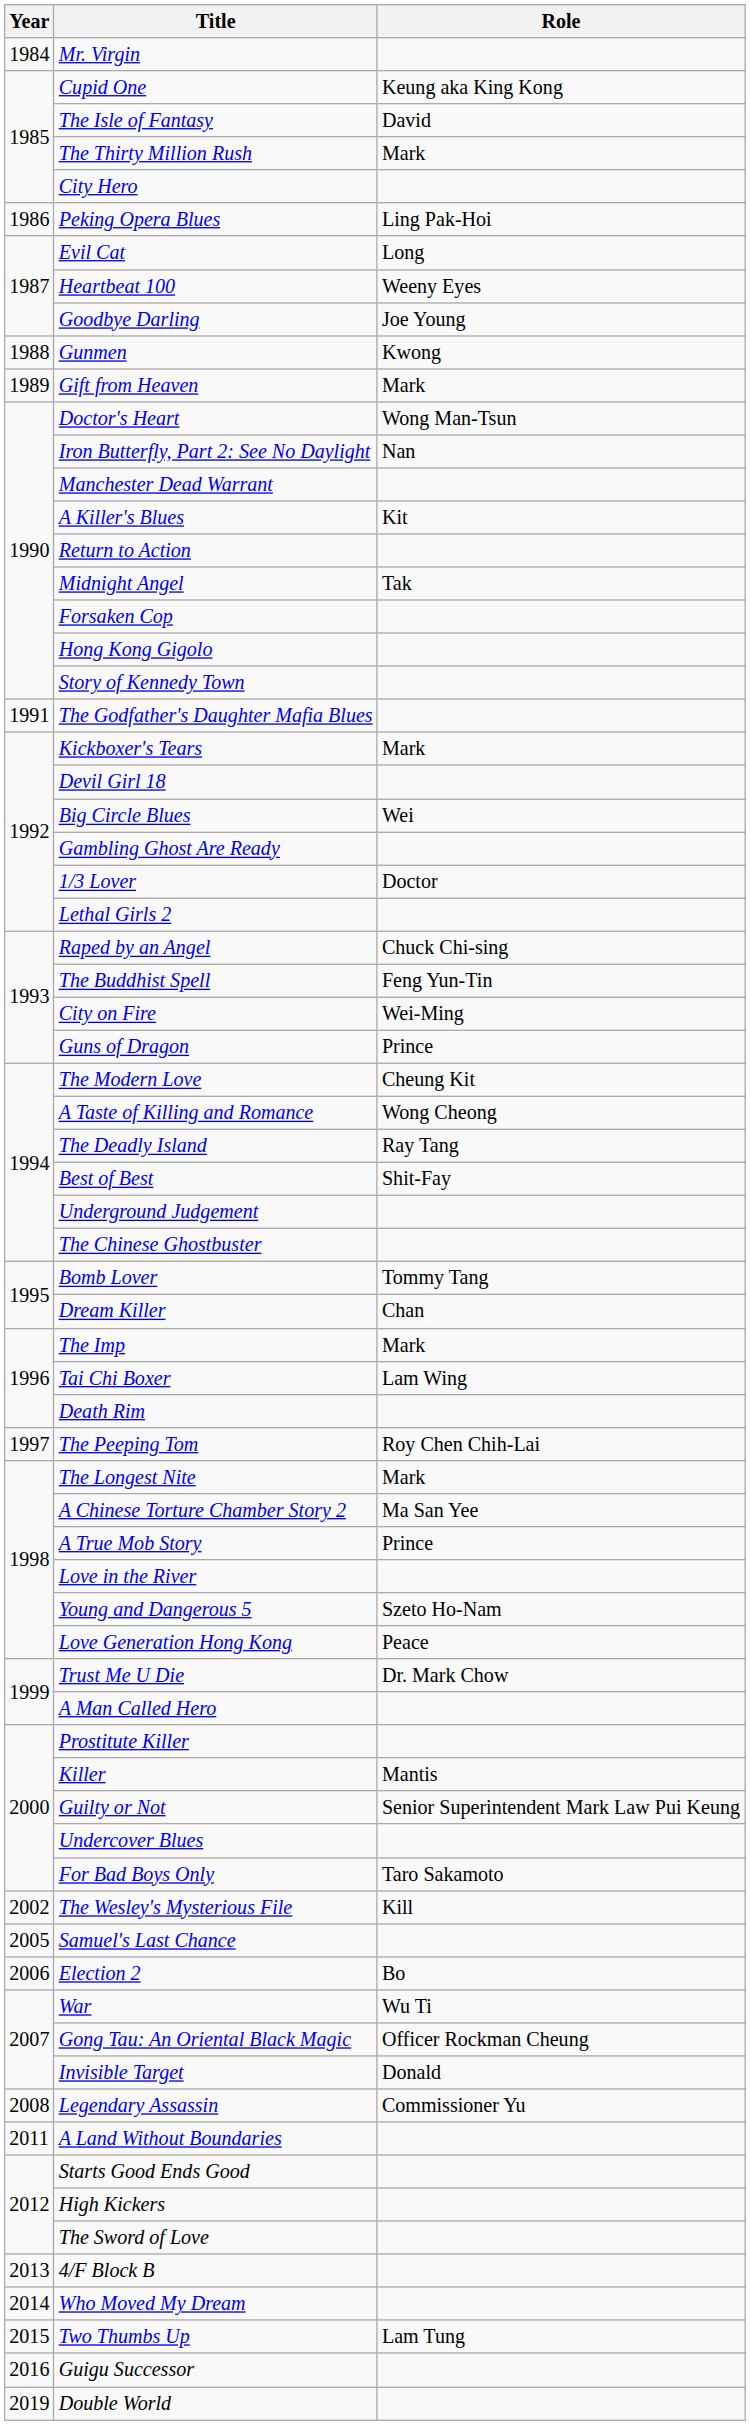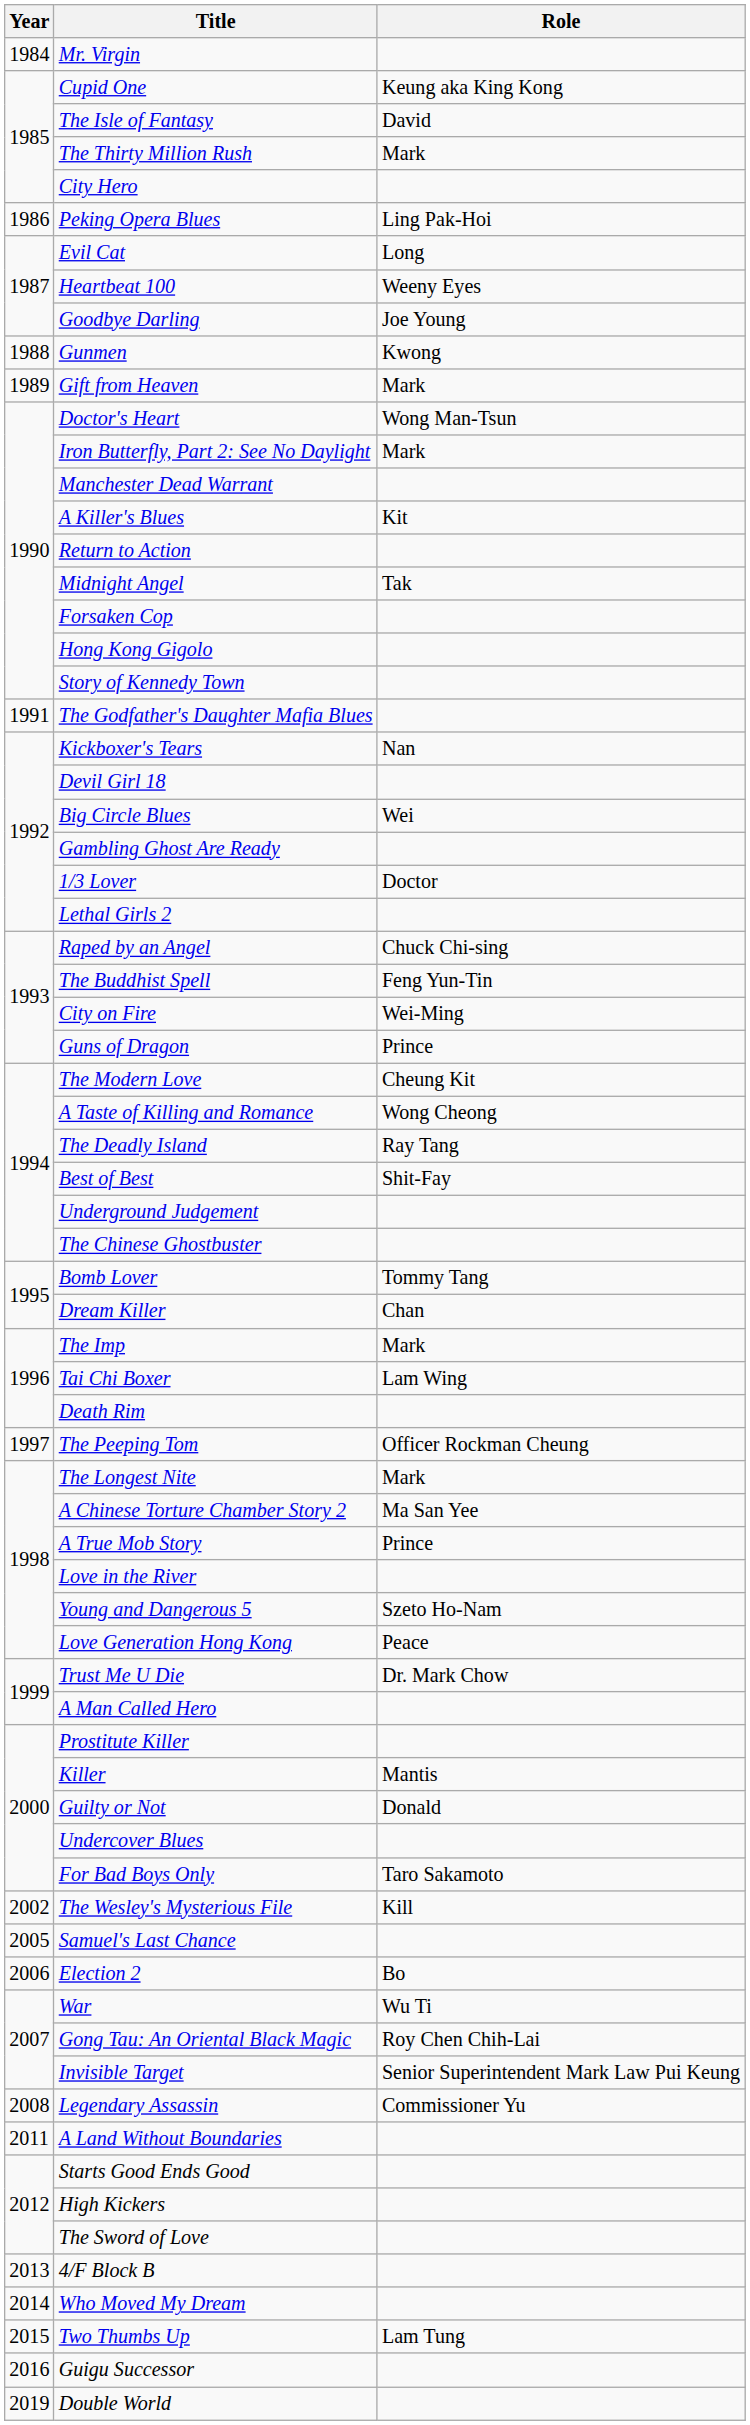Iron Butterfly, Part 2: See No Daylight | Role: Nan -> Mark
Kickboxer's Tears | Role: Mark -> Nan
The Peeping Tom | Role: Roy Chen Chih-Lai -> Officer Rockman Cheung
Guilty or Not | Role: Senior Superintendent Mark Law Pui Keung -> Donald
Gong Tau: An Oriental Black Magic | Role: Officer Rockman Cheung -> Roy Chen Chih-Lai
Invisible Target | Role: Donald -> Senior Superintendent Mark Law Pui Keung
